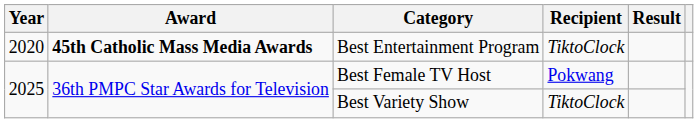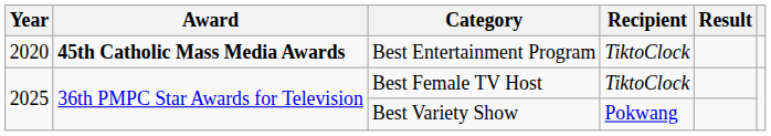Best Female TV Host | Recipient: Pokwang -> TiktoClock
Best Variety Show | Recipient: TiktoClock -> Pokwang
